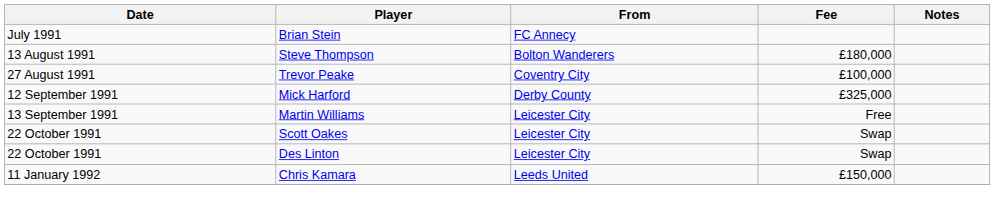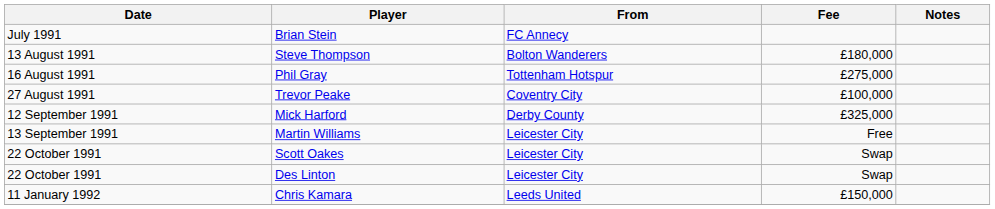+ row: 16 August 1991 | Phil Gray | Tottenham Hotspur | £275,000
